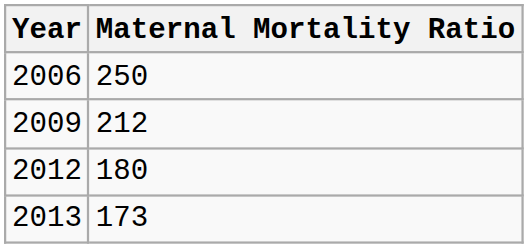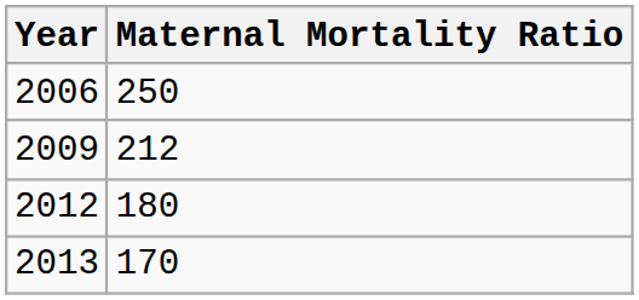2013 | Maternal Mortality Ratio: 173 -> 170
